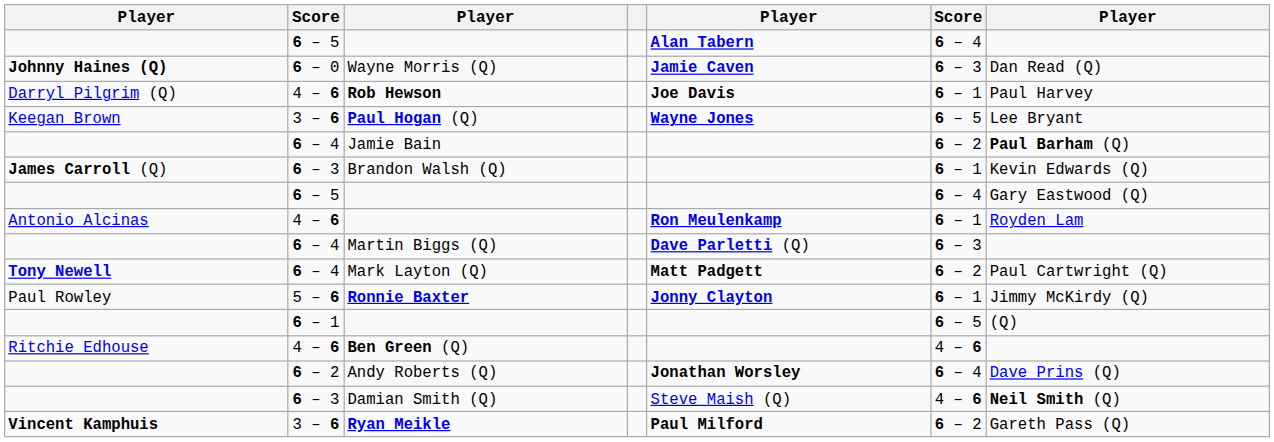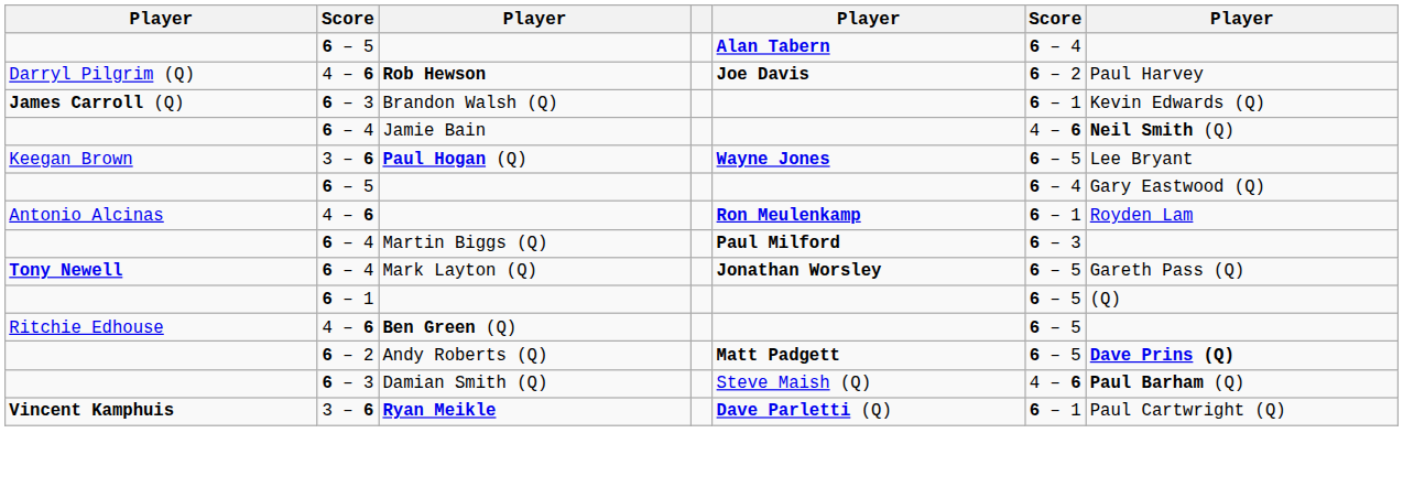- row: Johnny Haines (Q) | 6 – 0 | Wayne Morris (Q) | Jamie Caven | 6 – 3 | Dan Read (Q)
Rob Hewson | column 6: 6 – 1 -> 6 – 2
rows swapped: Paul Hogan (Q) <-> Brandon Walsh (Q)
Jamie Bain | column 6: 6 – 2 -> 4 – 6
Jamie Bain | column 7: Paul Barham (Q) -> Neil Smith (Q)
Martin Biggs (Q) | column 5: Dave Parletti (Q) -> Paul Milford
Mark Layton (Q) | column 5: Matt Padgett -> Jonathan Worsley
Mark Layton (Q) | column 6: 6 – 2 -> 6 – 5
Mark Layton (Q) | column 7: Paul Cartwright (Q) -> Gareth Pass (Q)
- row: Paul Rowley | 5 – 6 | Ronnie Baxter | Jonny Clayton | 6 – 1 | Jimmy McKirdy (Q)
Ben Green (Q) | column 6: 4 – 6 -> 6 – 5
Andy Roberts (Q) | column 5: Jonathan Worsley -> Matt Padgett
Andy Roberts (Q) | column 6: 6 – 4 -> 6 – 5
Andy Roberts (Q) | column 7: normal -> bold
Damian Smith (Q) | column 7: Neil Smith (Q) -> Paul Barham (Q)
Ryan Meikle | column 5: Paul Milford -> Dave Parletti (Q)
Ryan Meikle | column 6: 6 – 2 -> 6 – 1
Ryan Meikle | column 7: Gareth Pass (Q) -> Paul Cartwright (Q)
